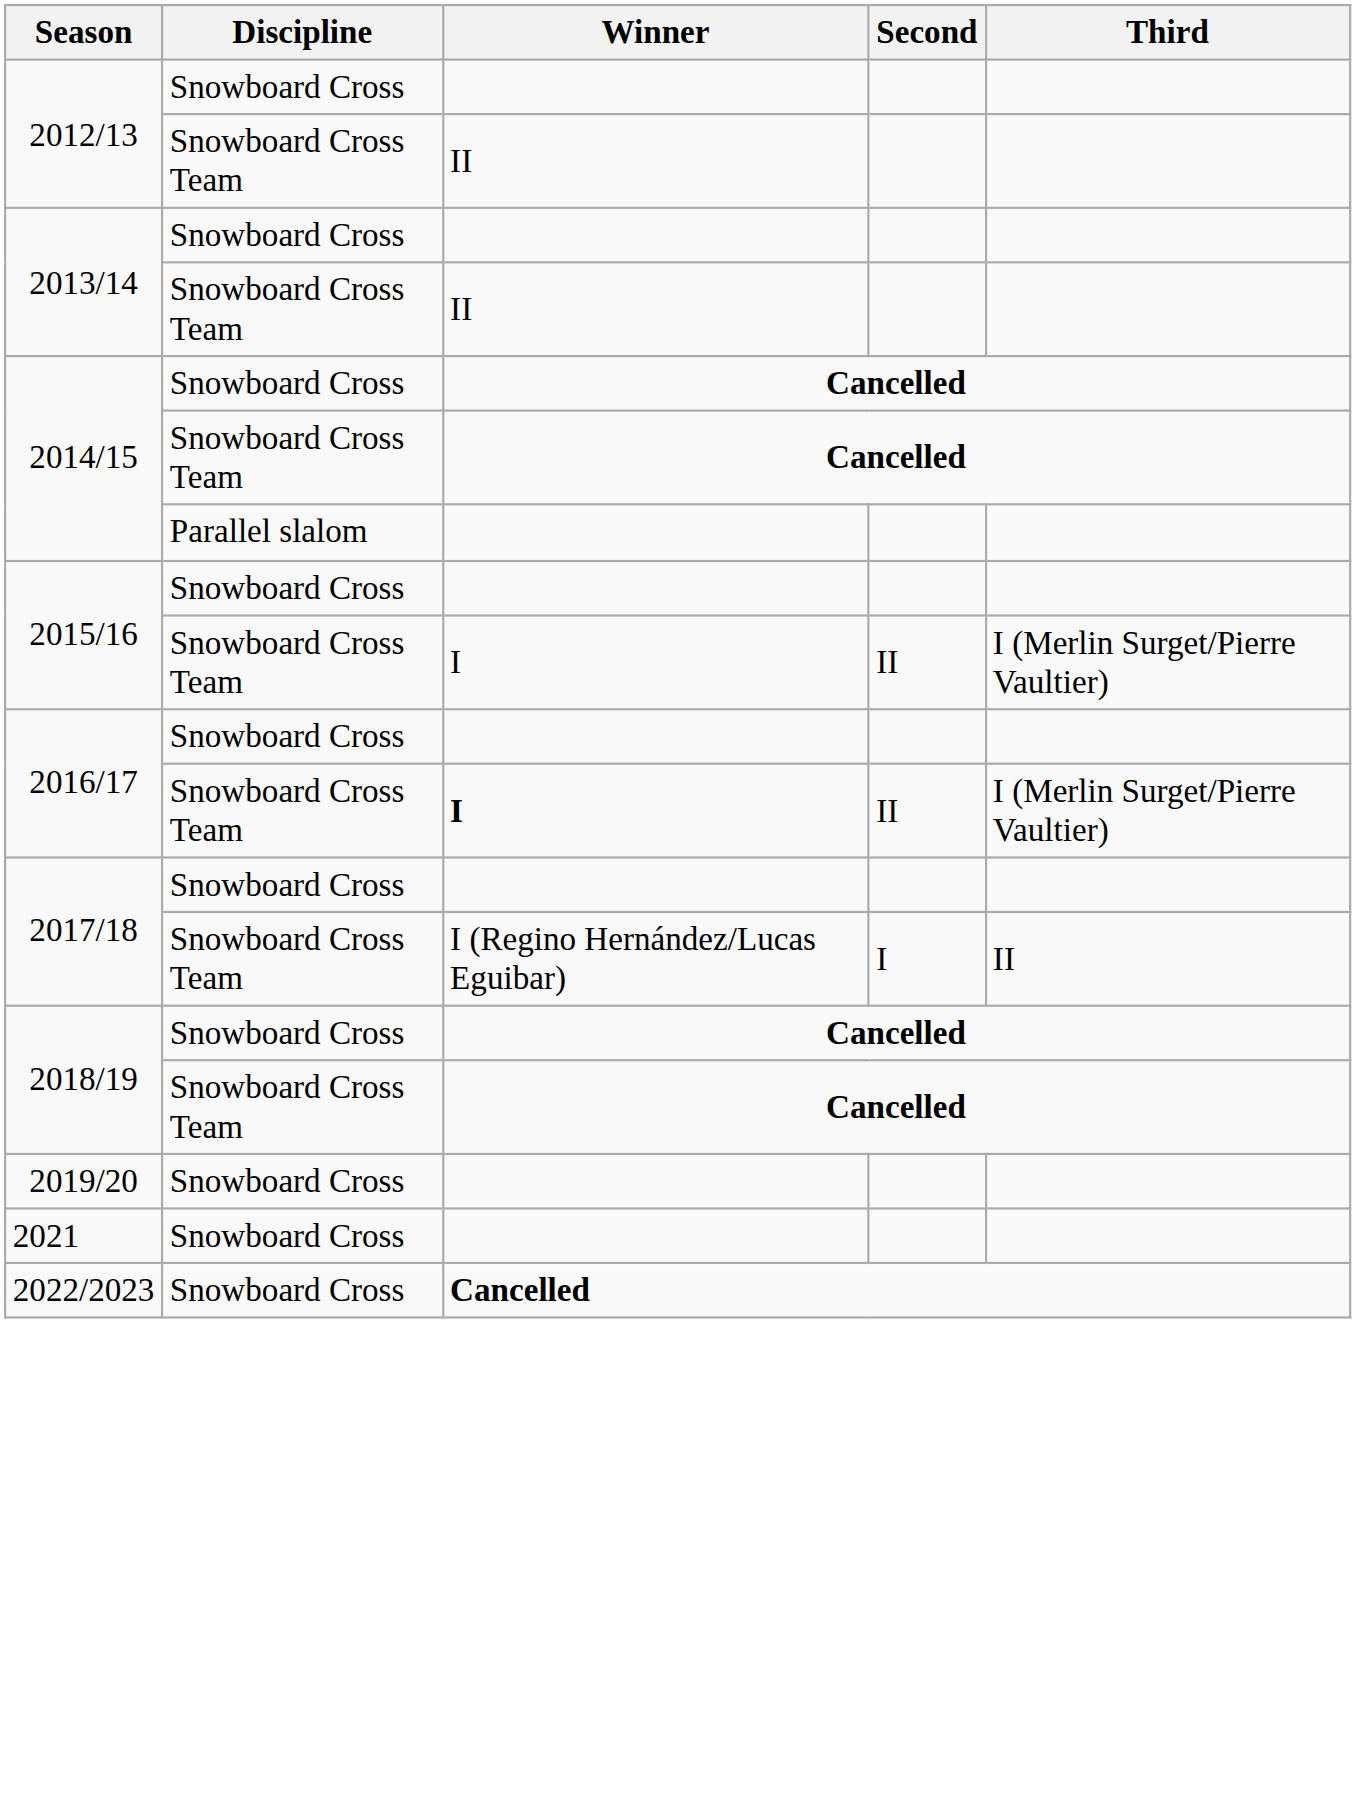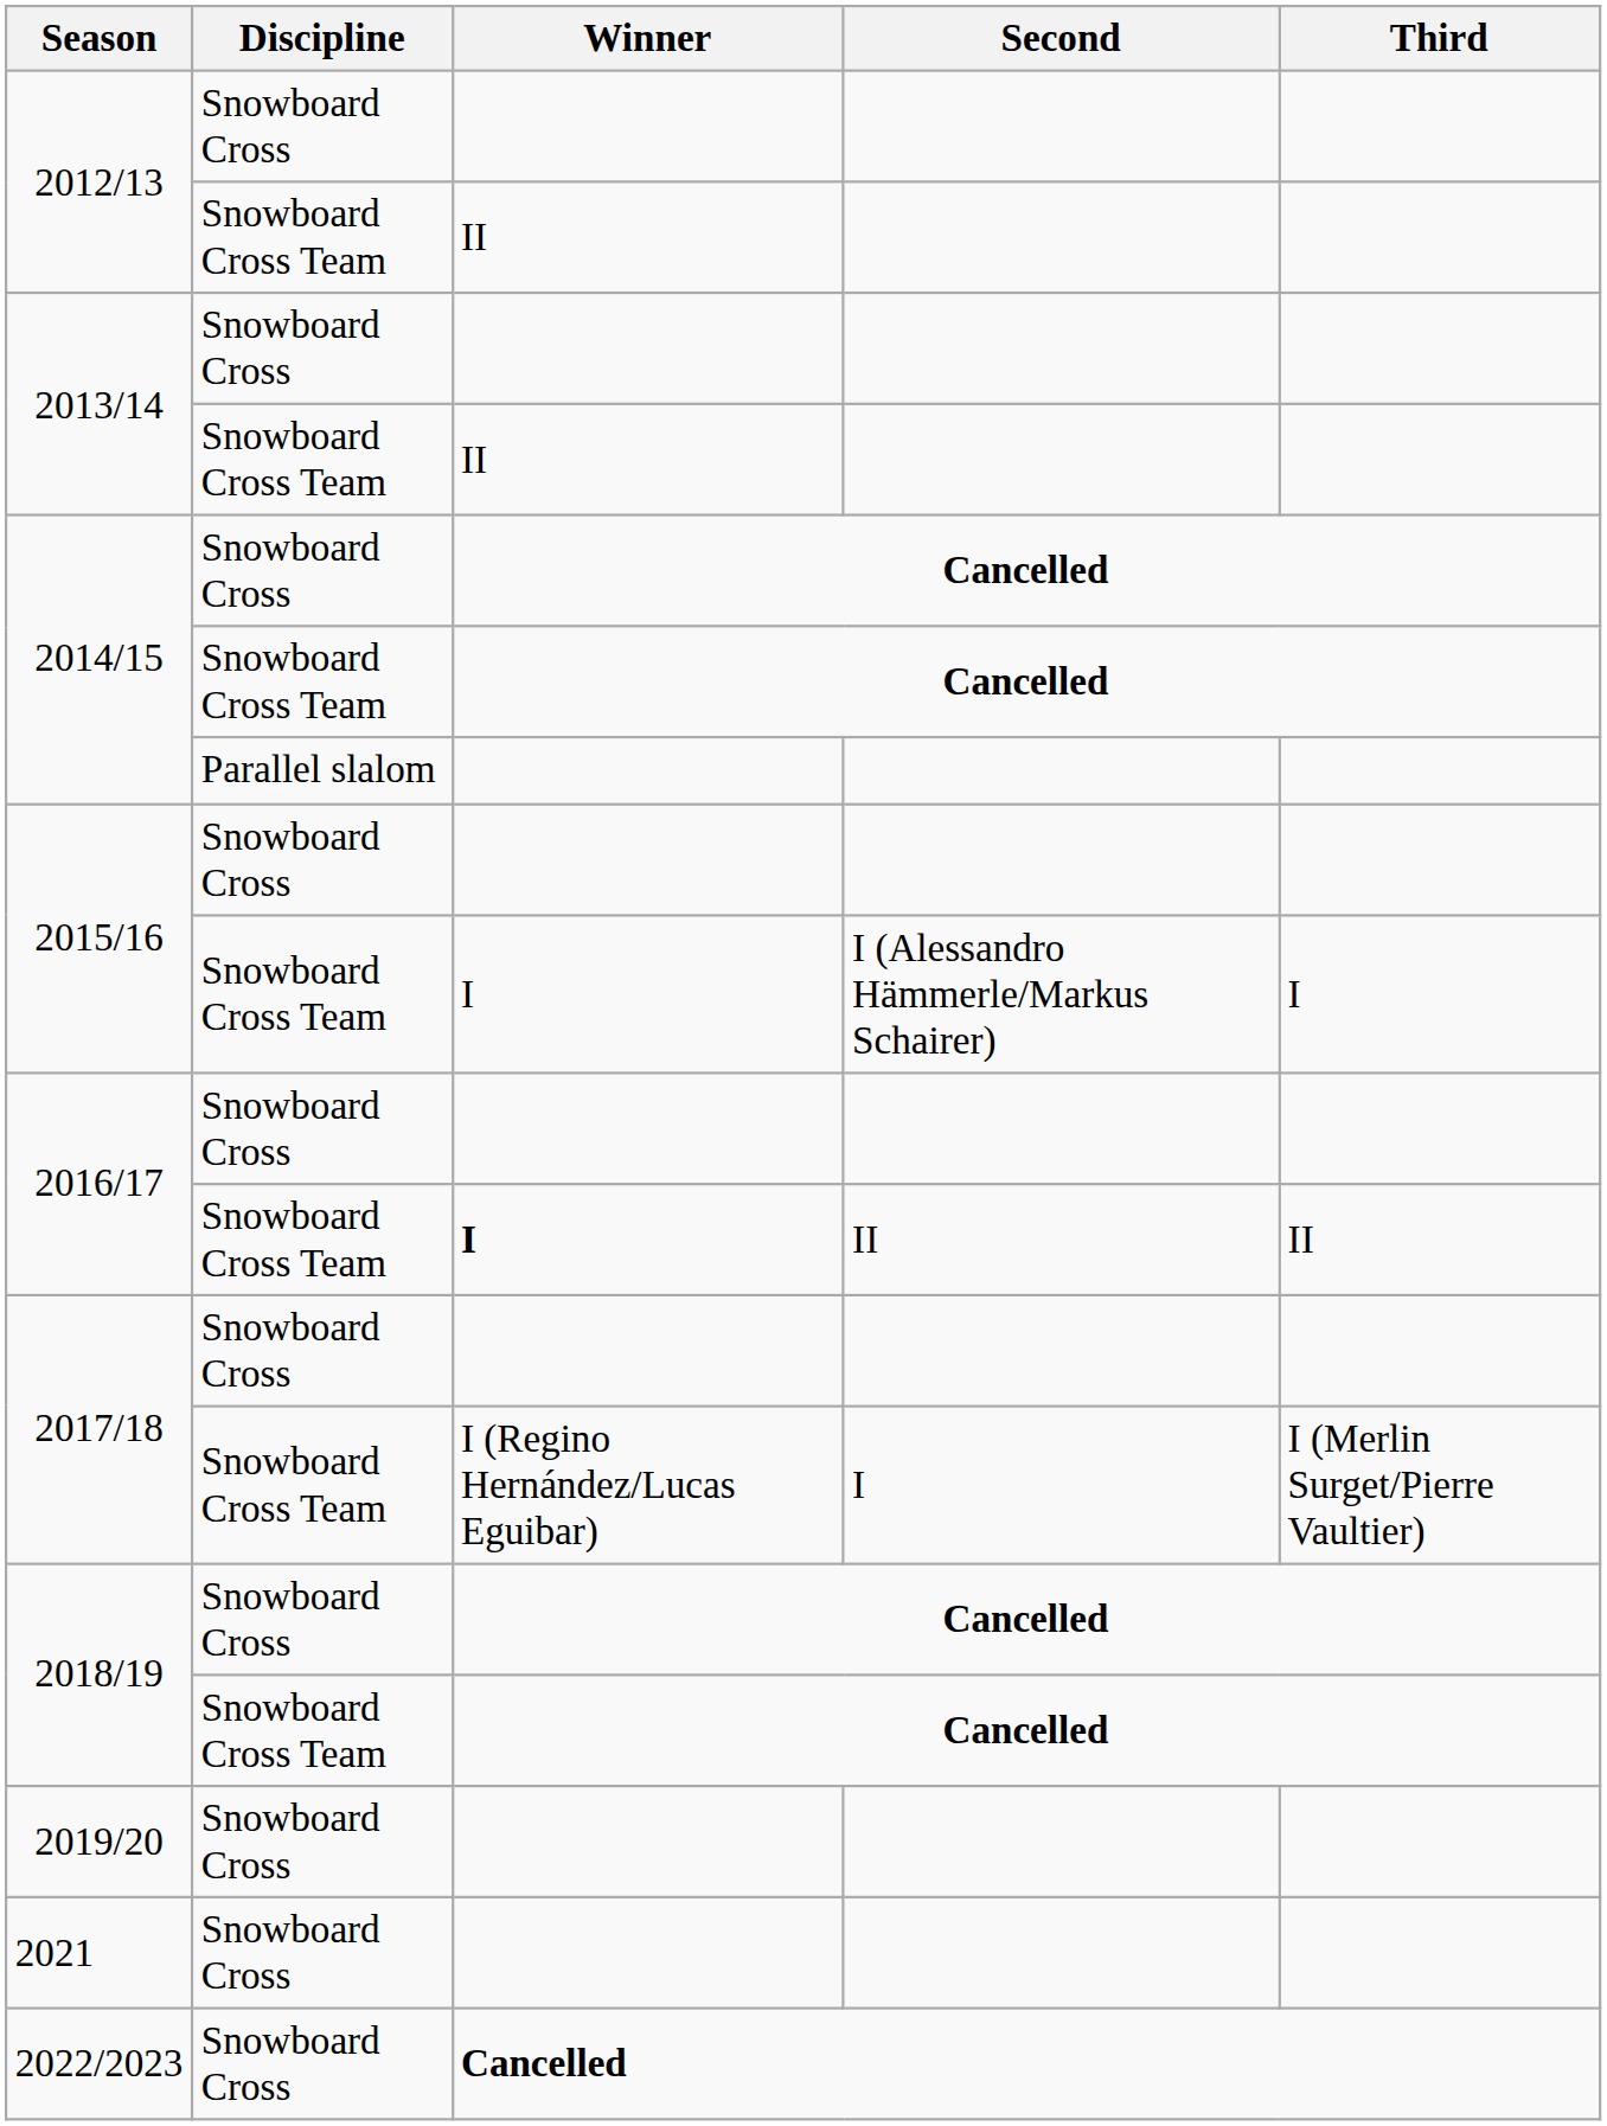2015/16 / Snowboard Cross Team | Second: II -> I (Alessandro Hämmerle/Markus Schairer)
2015/16 / Snowboard Cross Team | Third: I (Merlin Surget/Pierre Vaultier) -> I
2016/17 / Snowboard Cross Team | Third: I (Merlin Surget/Pierre Vaultier) -> II
2017/18 / Snowboard Cross Team | Third: II -> I (Merlin Surget/Pierre Vaultier)
